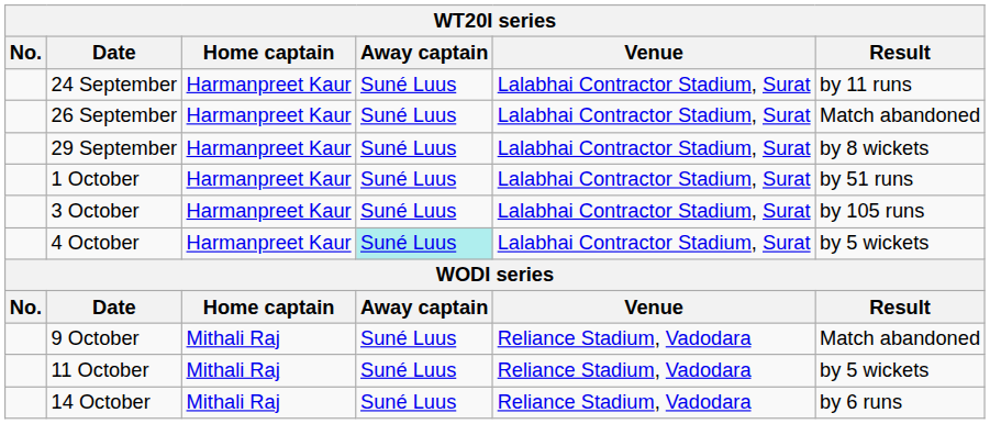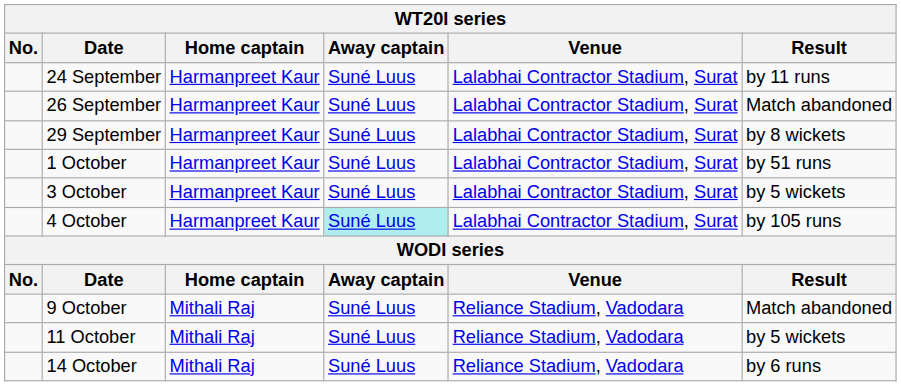3 October | Result: by 105 runs -> by 5 wickets
4 October | Result: by 5 wickets -> by 105 runs
